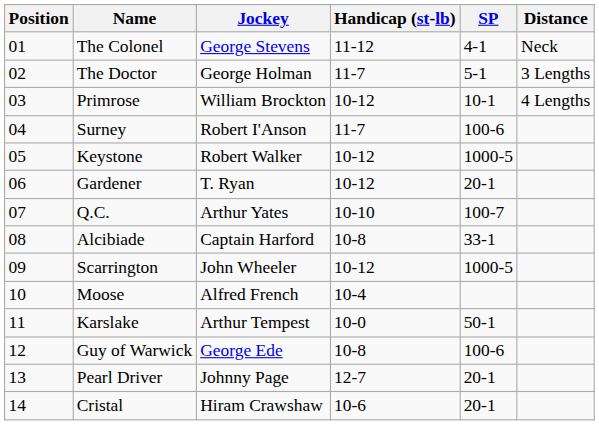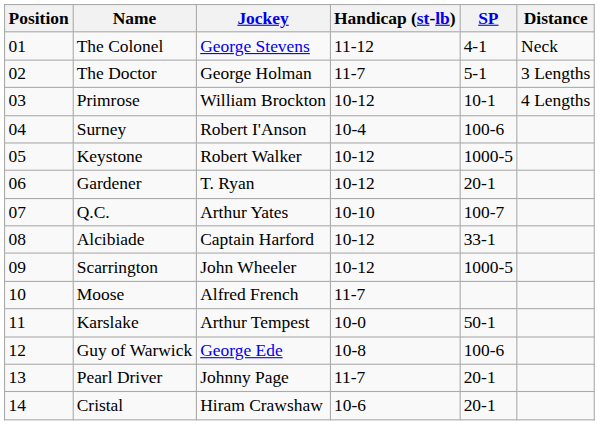Surney | Handicap (st-lb): 11-7 -> 10-4
Alcibiade | Handicap (st-lb): 10-8 -> 10-12
Moose | Handicap (st-lb): 10-4 -> 11-7
Pearl Driver | Handicap (st-lb): 12-7 -> 11-7
